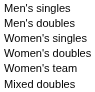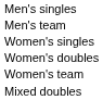- row: Men's doubles
+ row: Men's team
